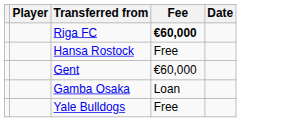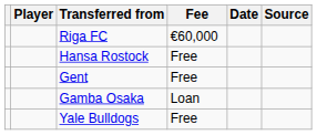+ column: Source
Riga FC | Fee: bold -> normal
Gent | Fee: €60,000 -> Free
